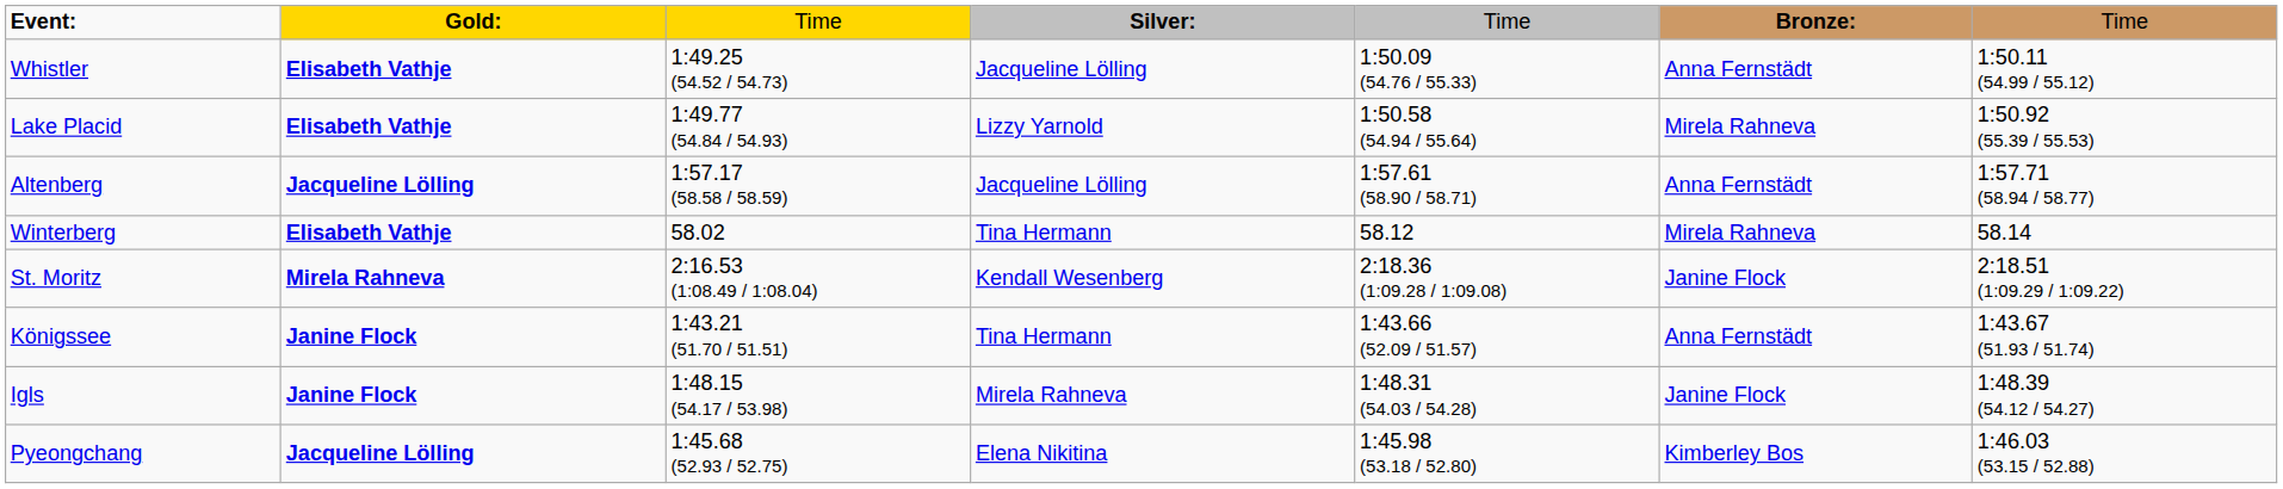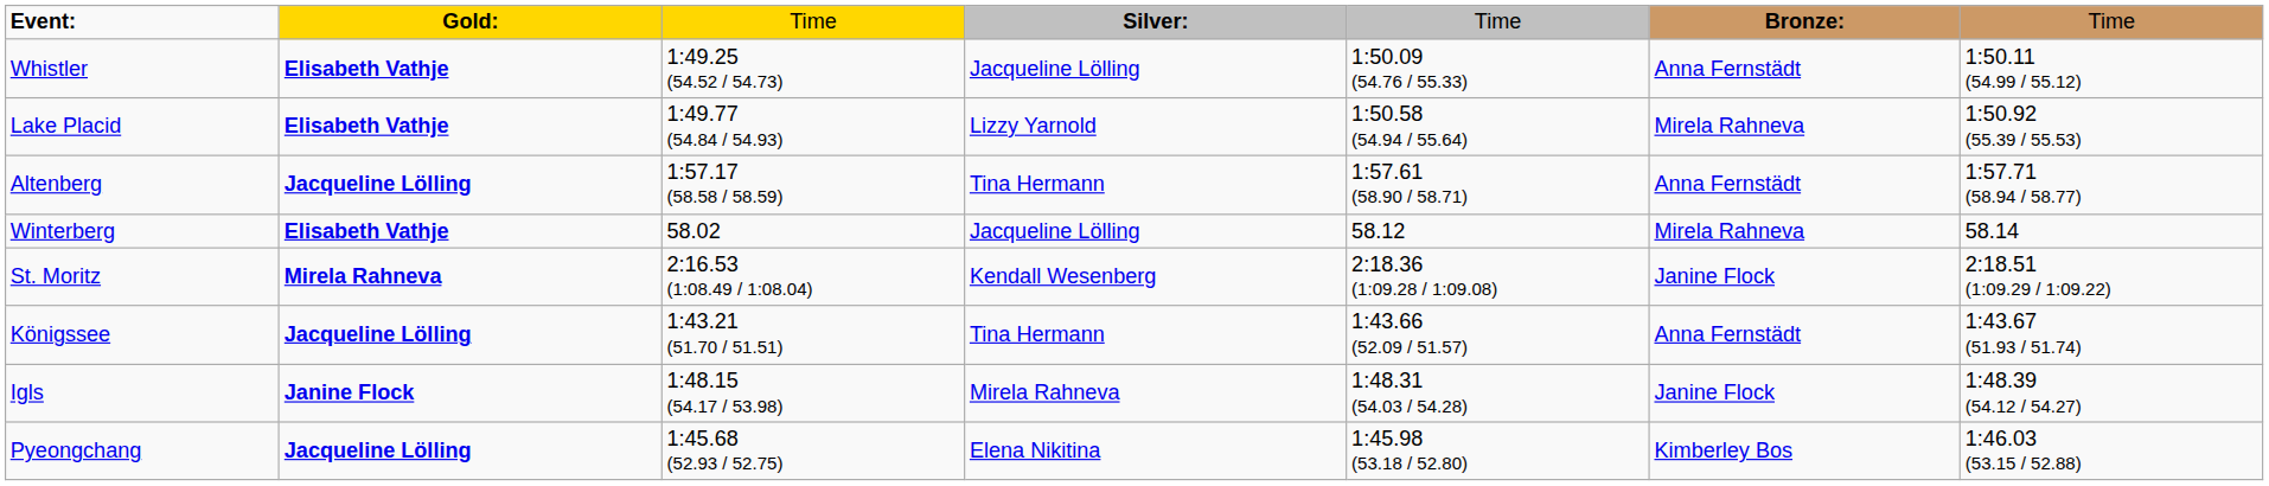Altenberg | column 4: Jacqueline Lölling -> Tina Hermann
Winterberg | column 4: Tina Hermann -> Jacqueline Lölling
Königssee | column 2: Janine Flock -> Jacqueline Lölling
